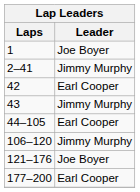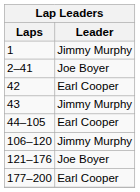1 | Leader: Joe Boyer -> Jimmy Murphy
2–41 | Leader: Jimmy Murphy -> Joe Boyer
